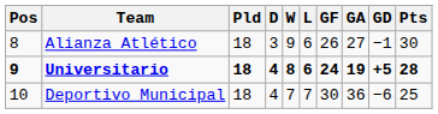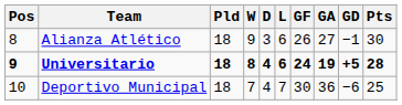columns swapped: W <-> D
